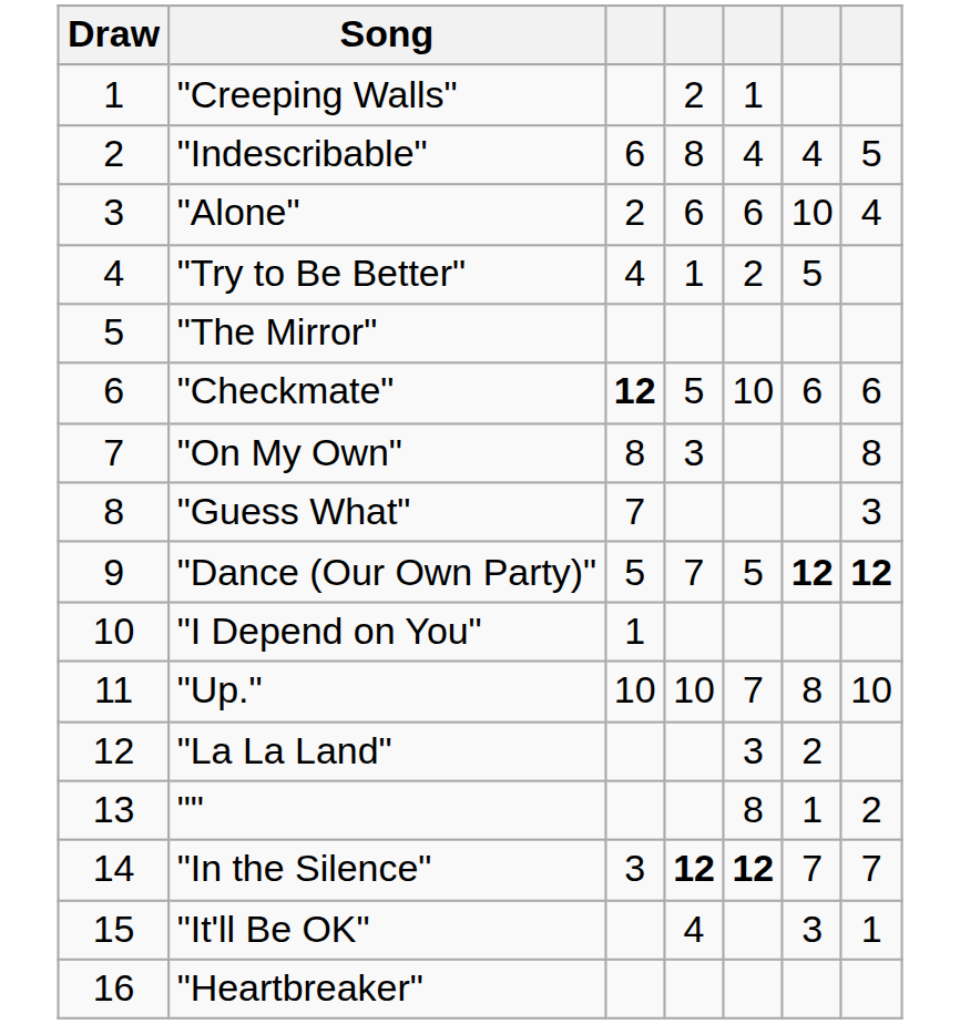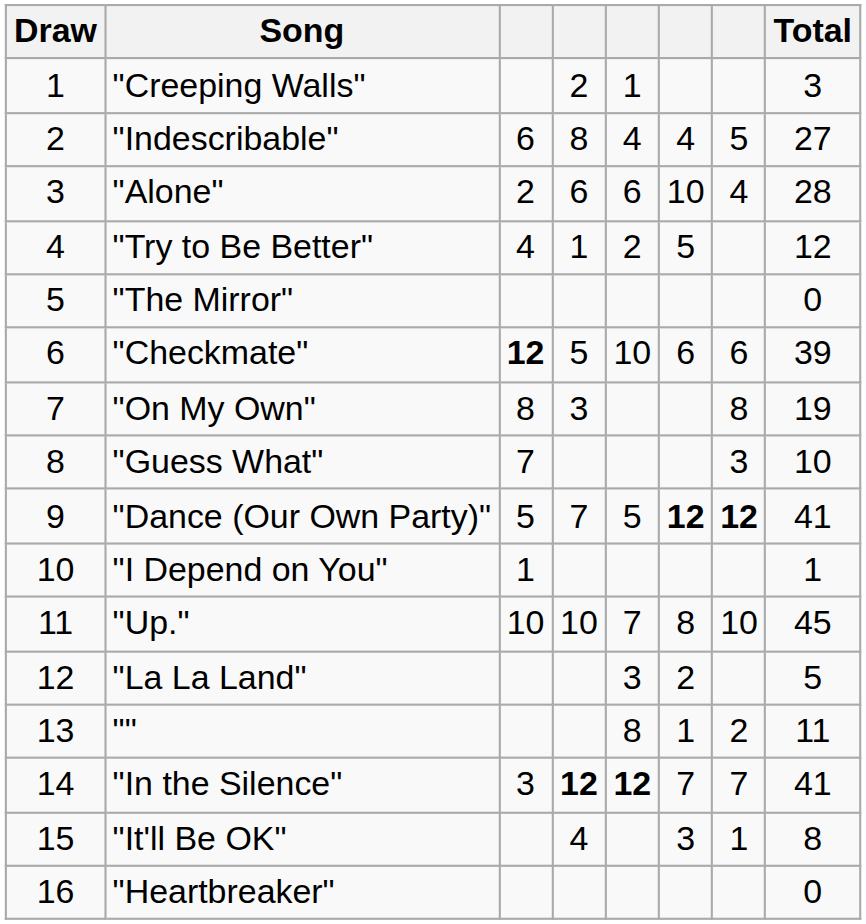+ column: Total | 3 | 27 | 28 | 12 | 0 | 39 | 19 | 10 | 41 | 1 | 45 | 5 | 11 | 41 | 8 | 0
